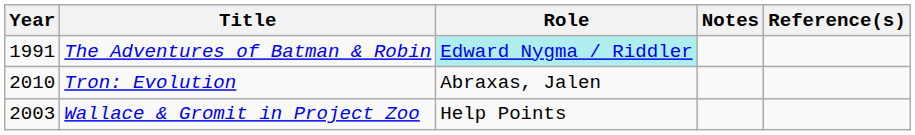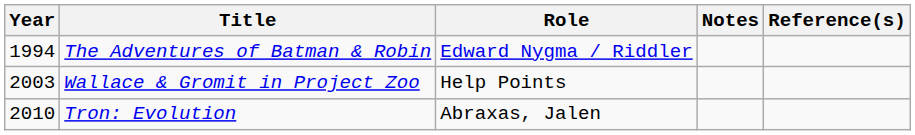The Adventures of Batman & Robin | Year: 1991 -> 1994
The Adventures of Batman & Robin | Role: paleturquoise background -> no background
rows swapped: Wallace & Gromit in Project Zoo <-> Tron: Evolution
